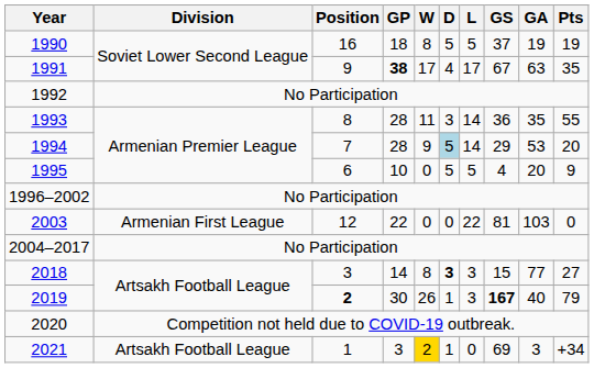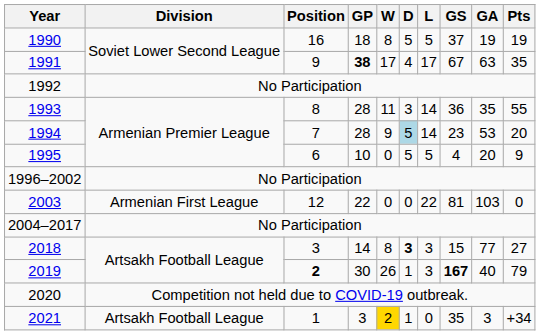1994 | GS: 29 -> 23
2021 | GS: 69 -> 35
